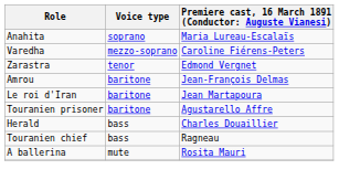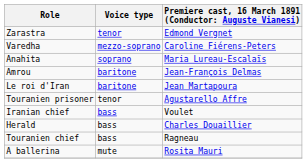rows swapped: Anahita <-> Zarastra
Touranien prisoner | Voice type: baritone -> tenor
+ row: Iranian chief | bass | Voulet
